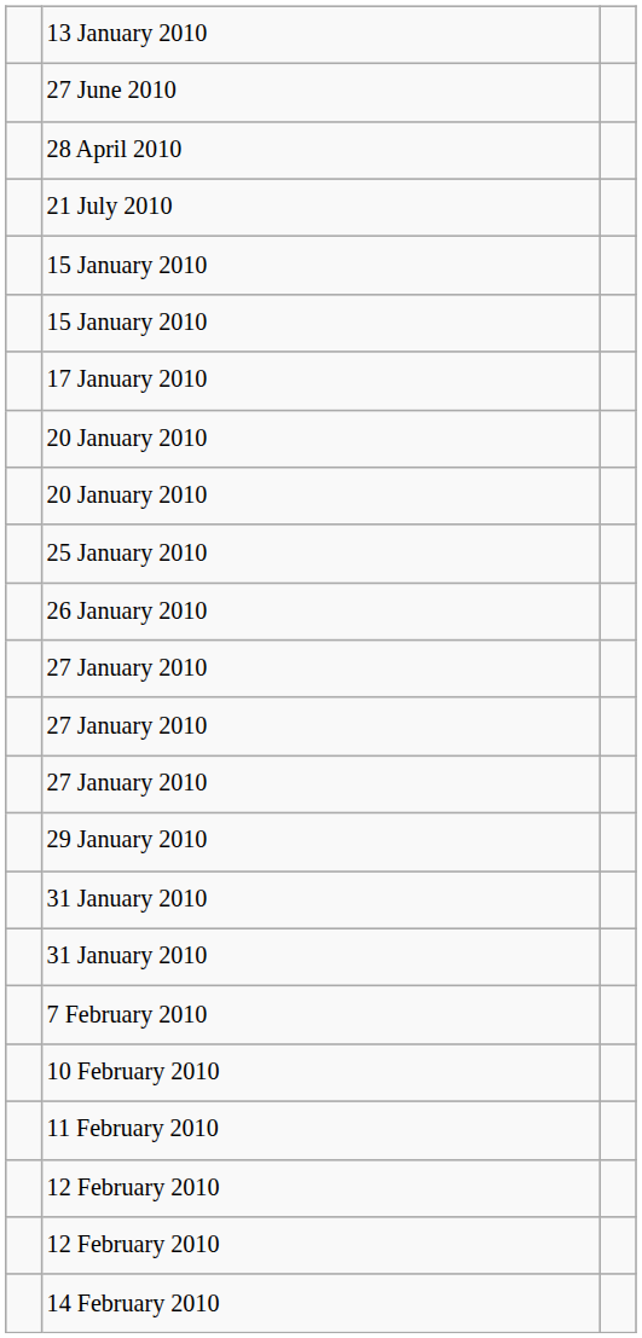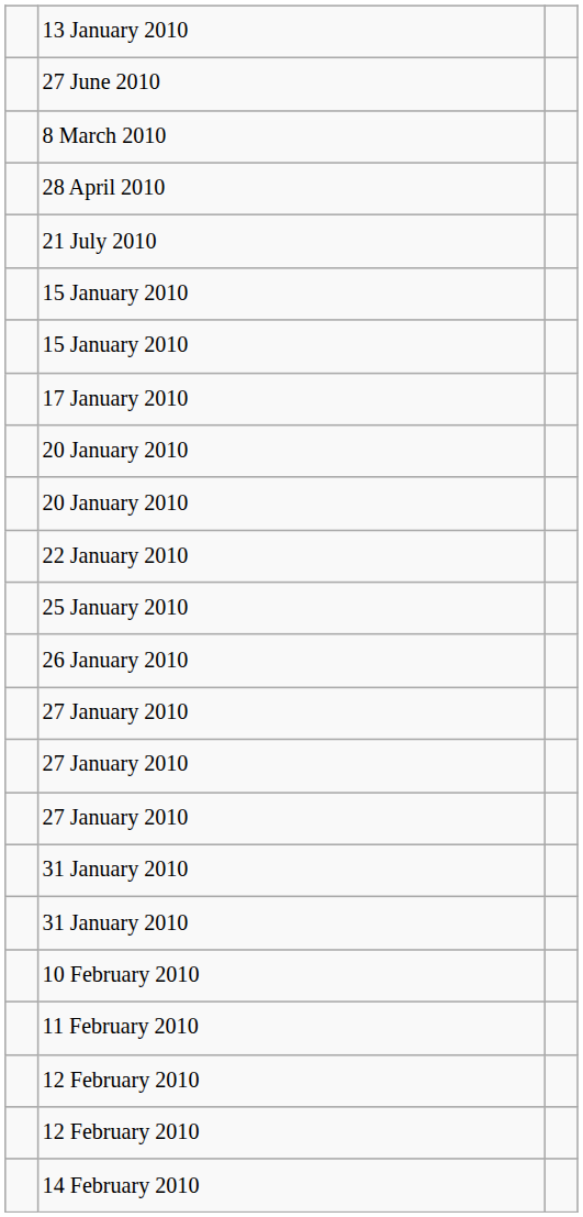+ row: 8 March 2010
+ row: 22 January 2010
- row: 29 January 2010
- row: 7 February 2010
